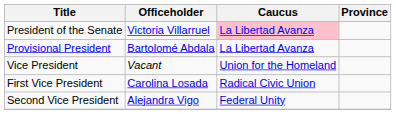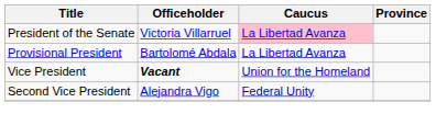Vice President | Officeholder: normal -> bold
- row: First Vice President | Carolina Losada | Radical Civic Union
